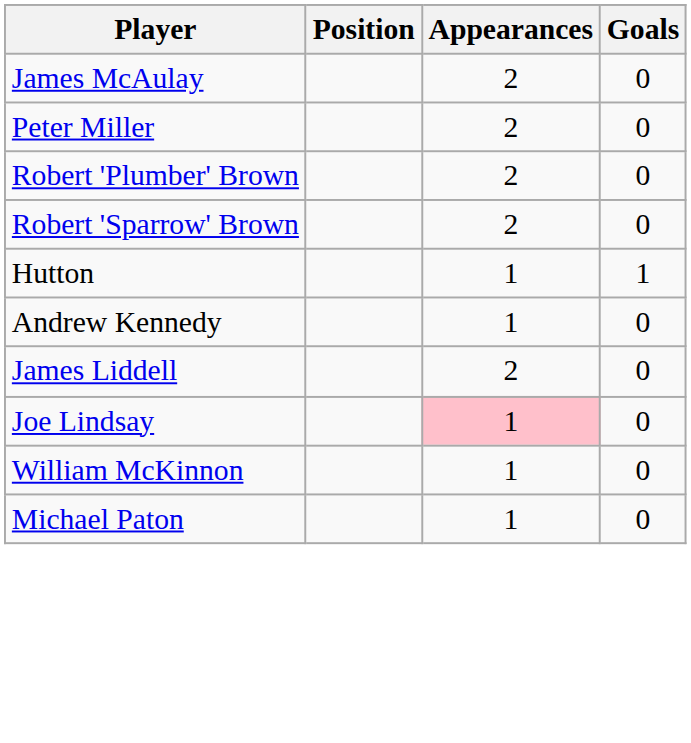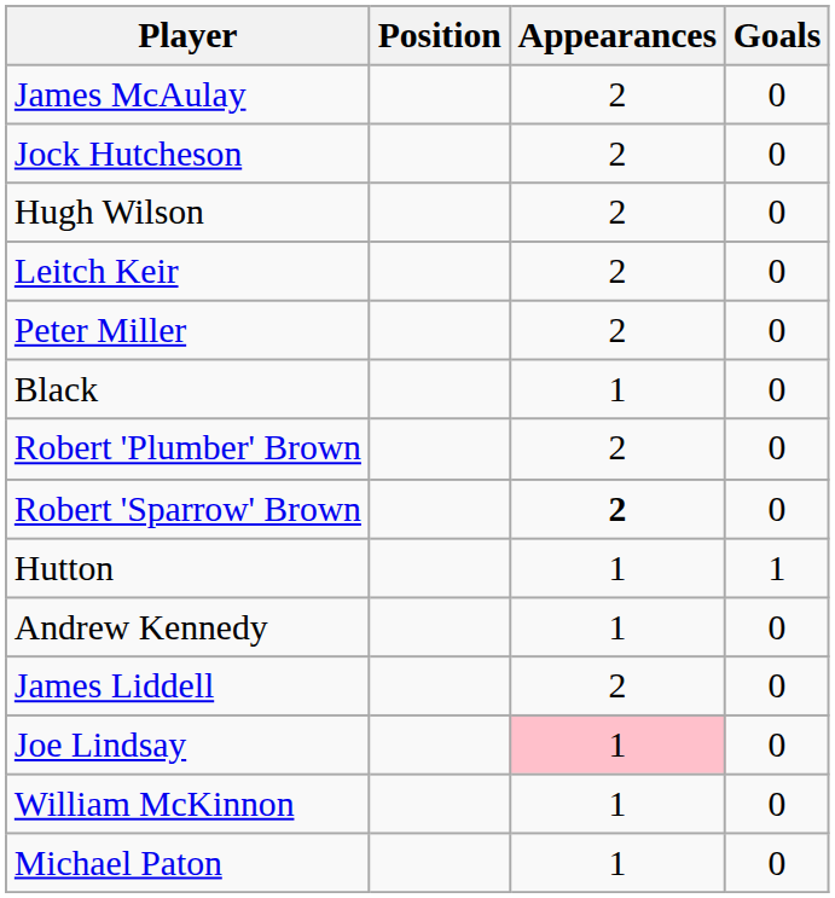+ row: Jock Hutcheson | 2 | 0
+ row: Hugh Wilson | 2 | 0
+ row: Leitch Keir | 2 | 0
+ row: Black | 1 | 0
Robert 'Sparrow' Brown | Appearances: normal -> bold
